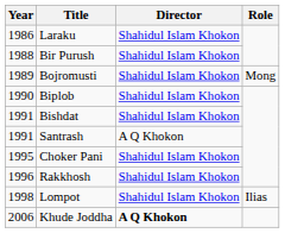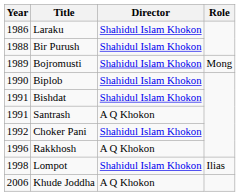Choker Pani | Year: 1995 -> 1992
Rakkhosh | Director: Shahidul Islam Khokon -> A Q Khokon
Khude Joddha | Director: bold -> normal
